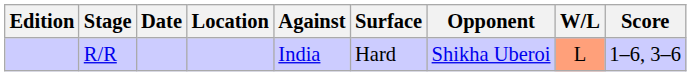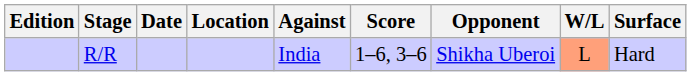columns swapped: Surface <-> Score
